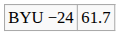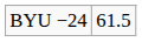BYU −24 | column 2: 61.7 -> 61.5
